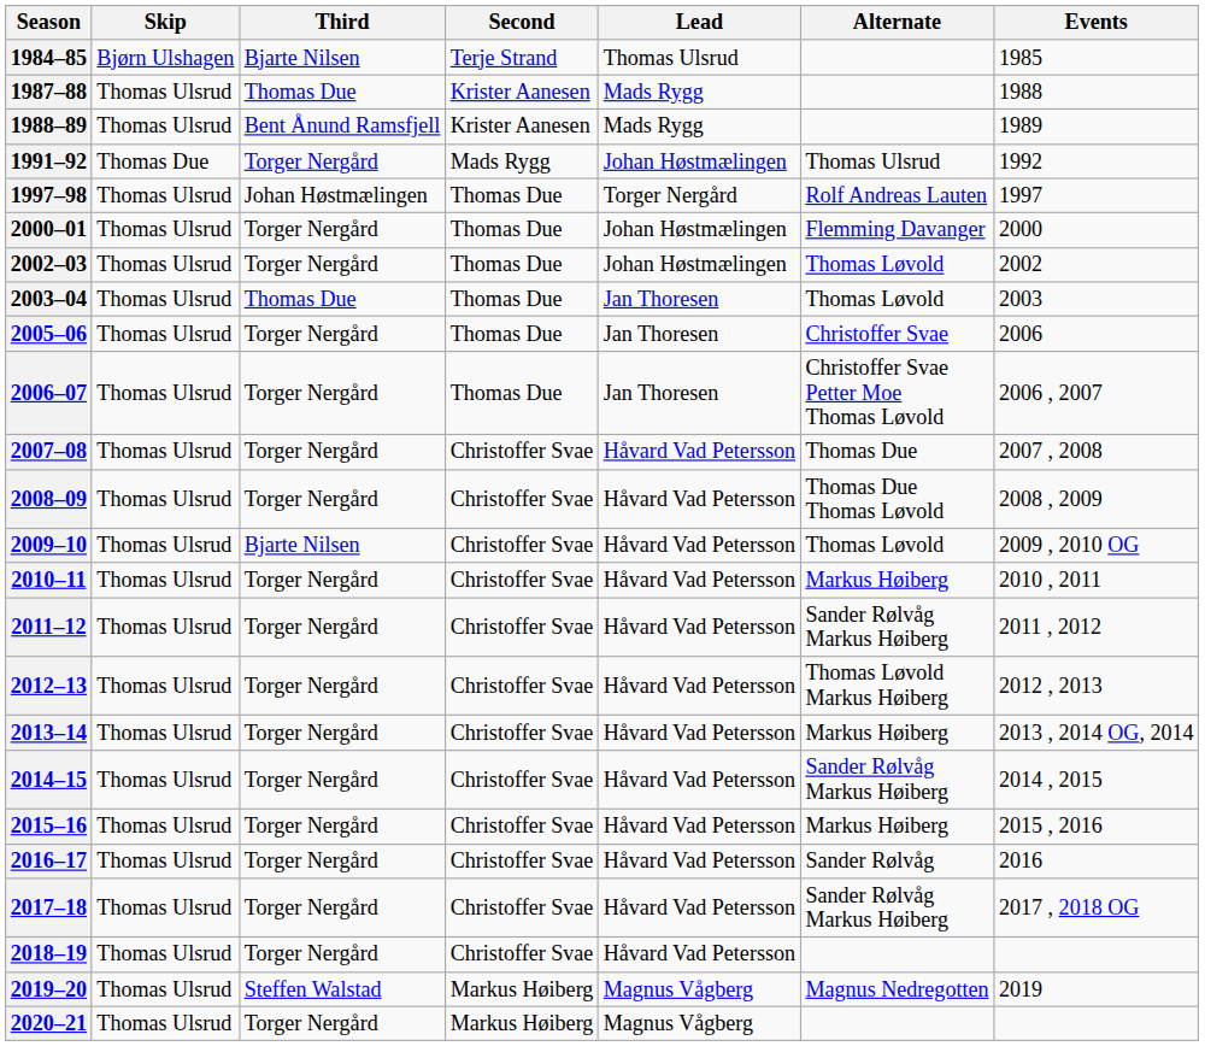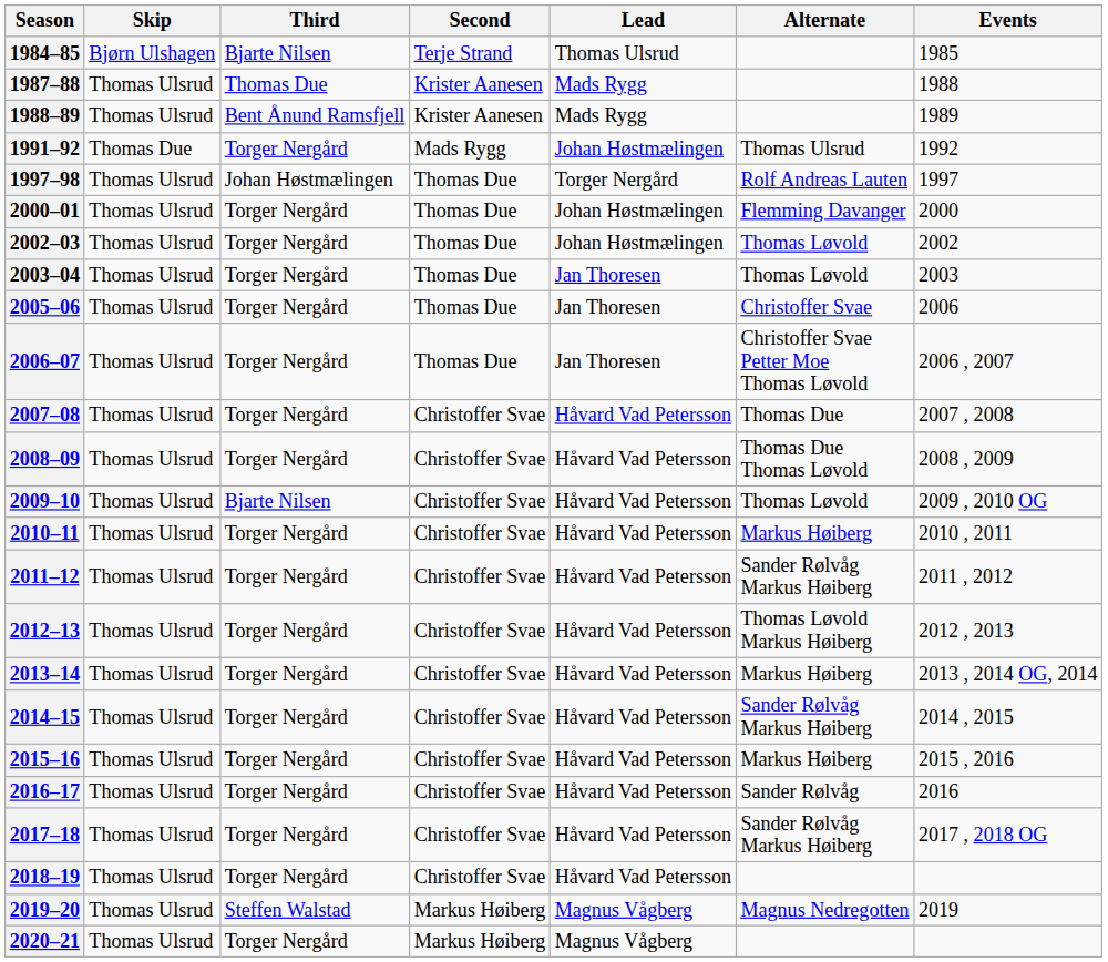2003–04 | Third: Thomas Due -> Torger Nergård
